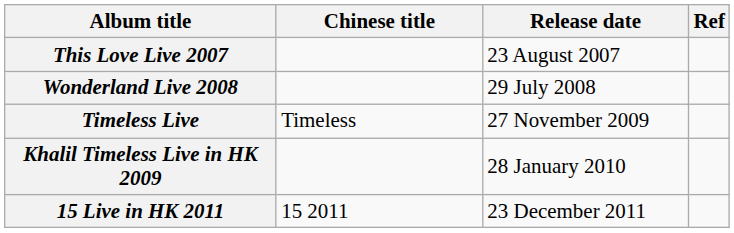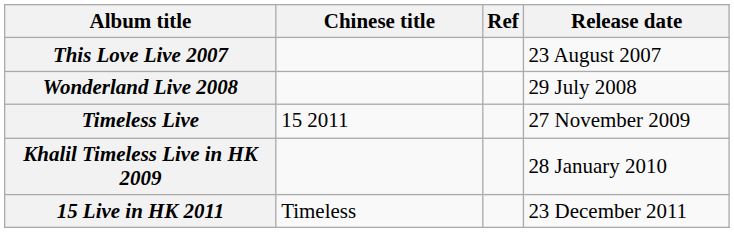columns swapped: Release date <-> Ref
Timeless Live | Chinese title: Timeless -> 15 2011
15 Live in HK 2011 | Chinese title: 15 2011 -> Timeless
